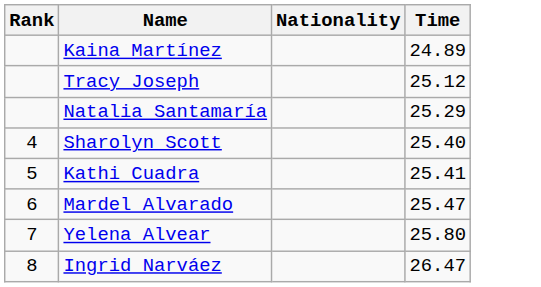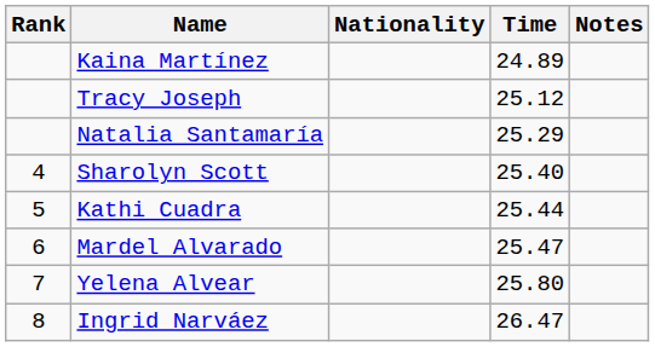+ column: Notes
Kathi Cuadra | Time: 25.41 -> 25.44
